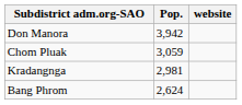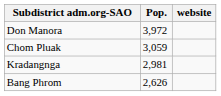Don Manora | Pop.: 3,942 -> 3,972
Bang Phrom | Pop.: 2,624 -> 2,626
